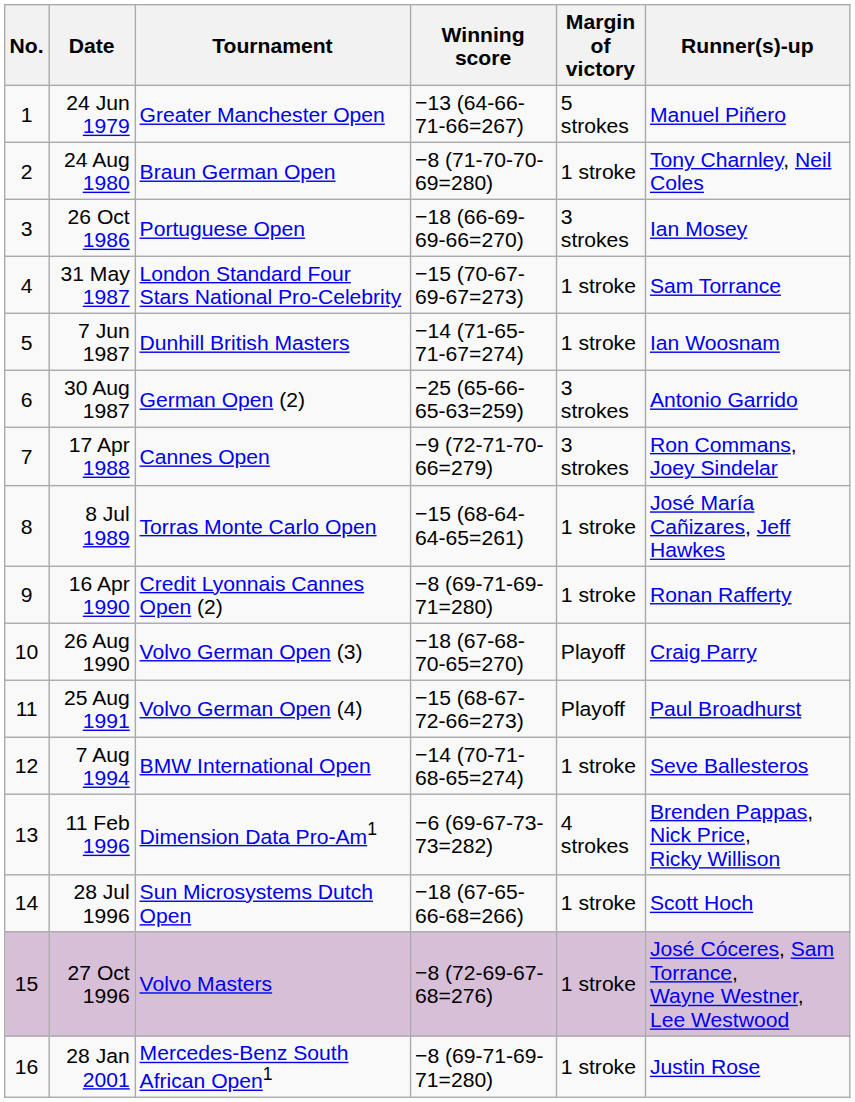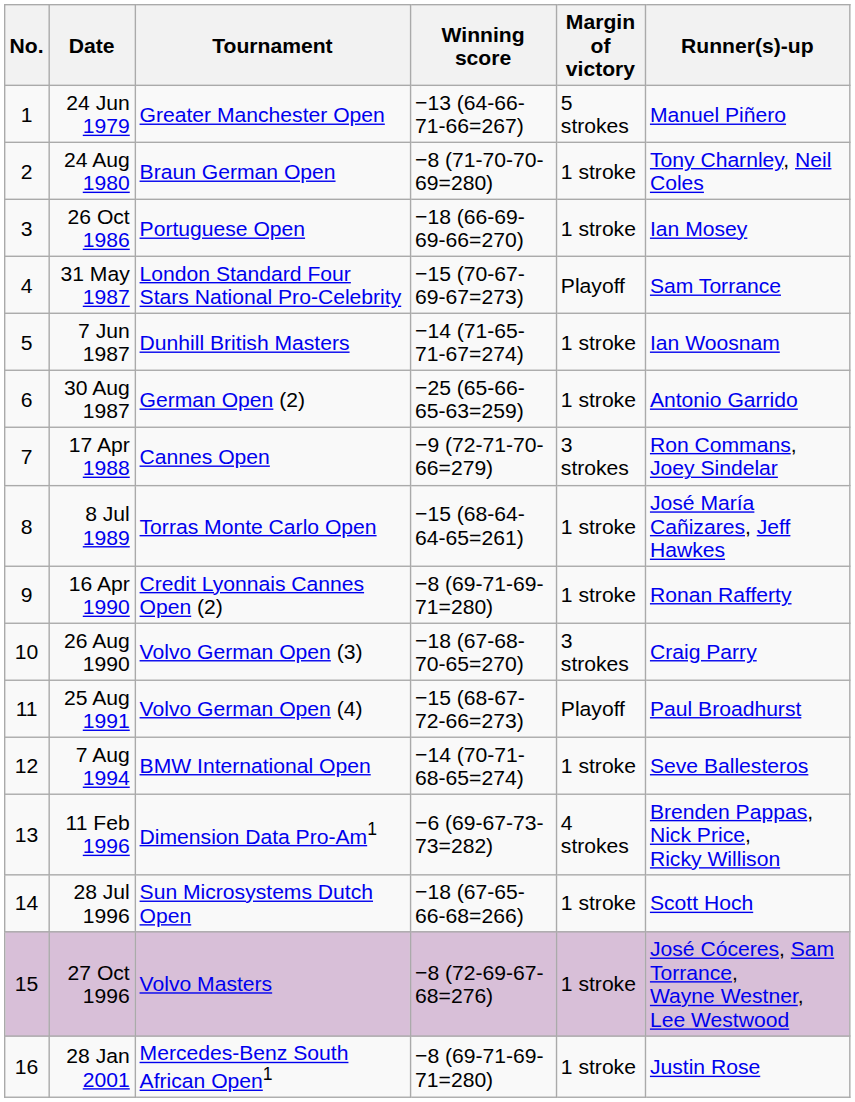26 Oct 1986 | Margin of victory: 3 strokes -> 1 stroke
31 May 1987 | Margin of victory: 1 stroke -> Playoff
30 Aug 1987 | Margin of victory: 3 strokes -> 1 stroke
26 Aug 1990 | Margin of victory: Playoff -> 3 strokes
